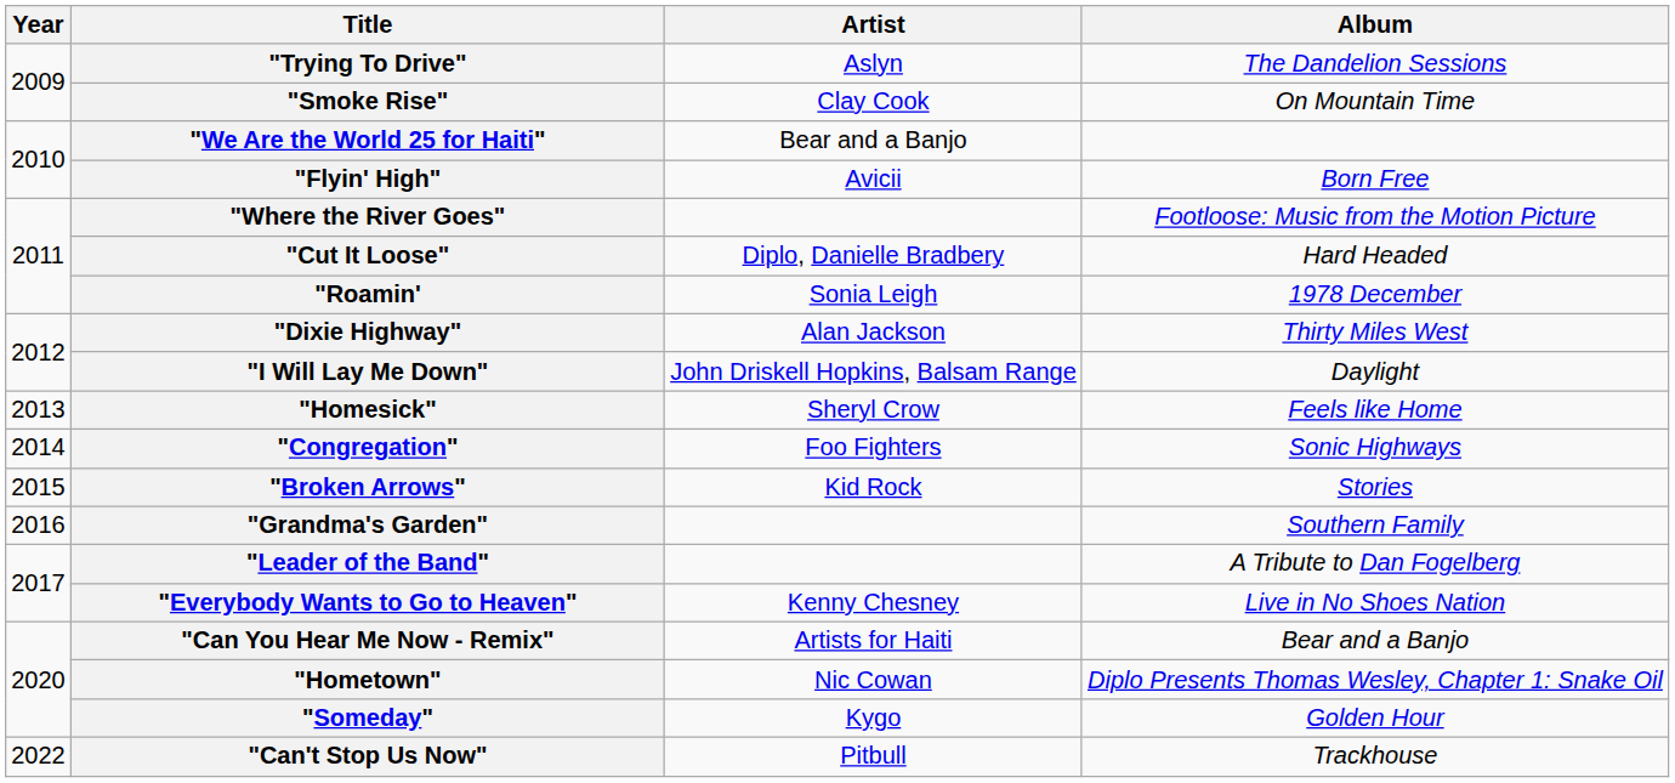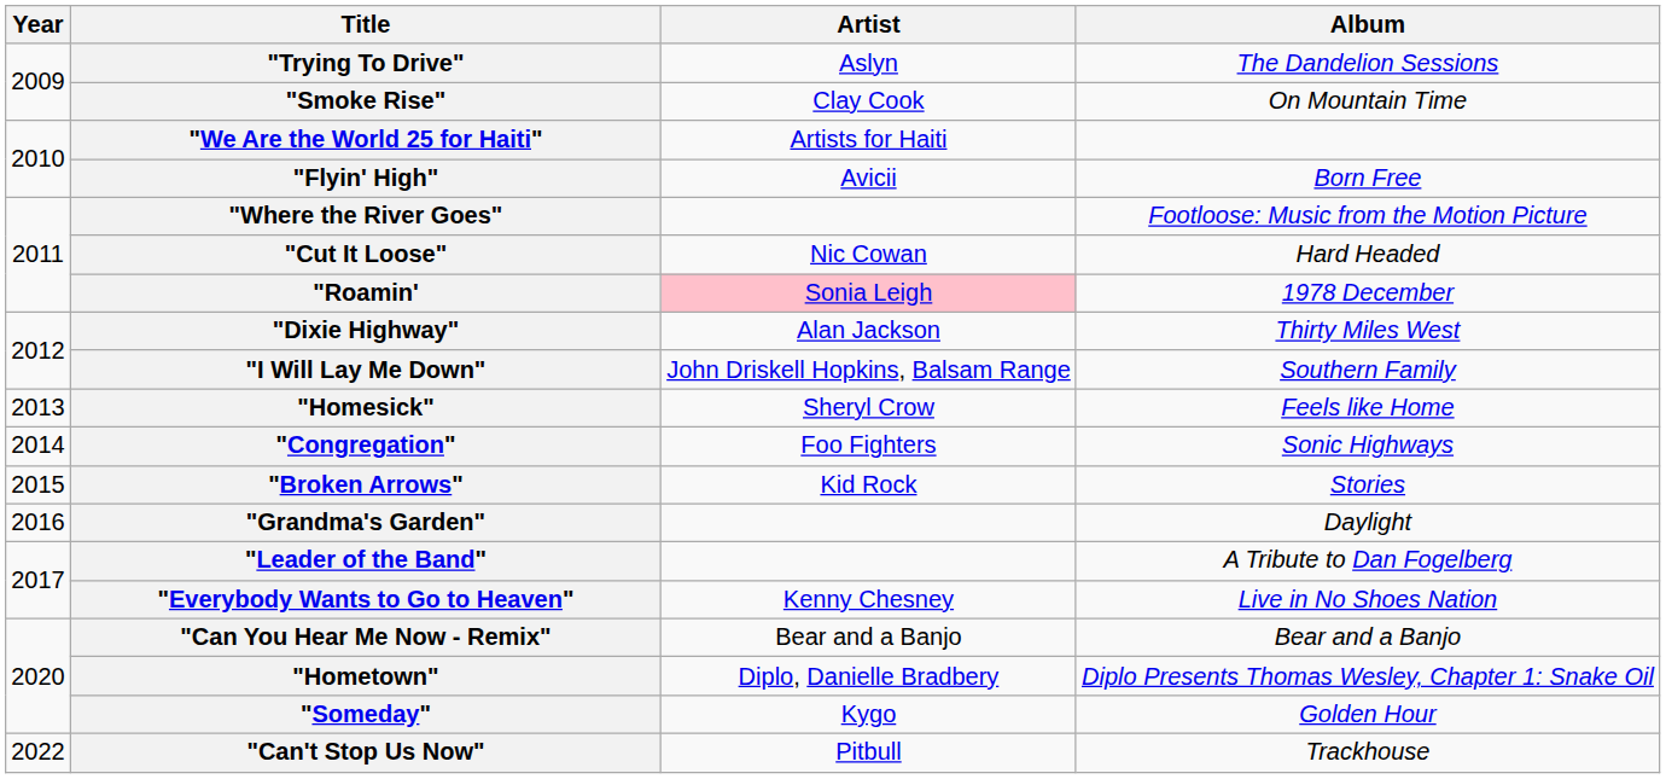"We Are the World 25 for Haiti" | Artist: Bear and a Banjo -> Artists for Haiti
"Cut It Loose" | Artist: Diplo, Danielle Bradbery -> Nic Cowan
"Roamin' | Artist: no background -> pink background
"I Will Lay Me Down" | Album: Daylight -> Southern Family
"Grandma's Garden" | Album: Southern Family -> Daylight
"Can You Hear Me Now - Remix" | Artist: Artists for Haiti -> Bear and a Banjo
"Hometown" | Artist: Nic Cowan -> Diplo, Danielle Bradbery
